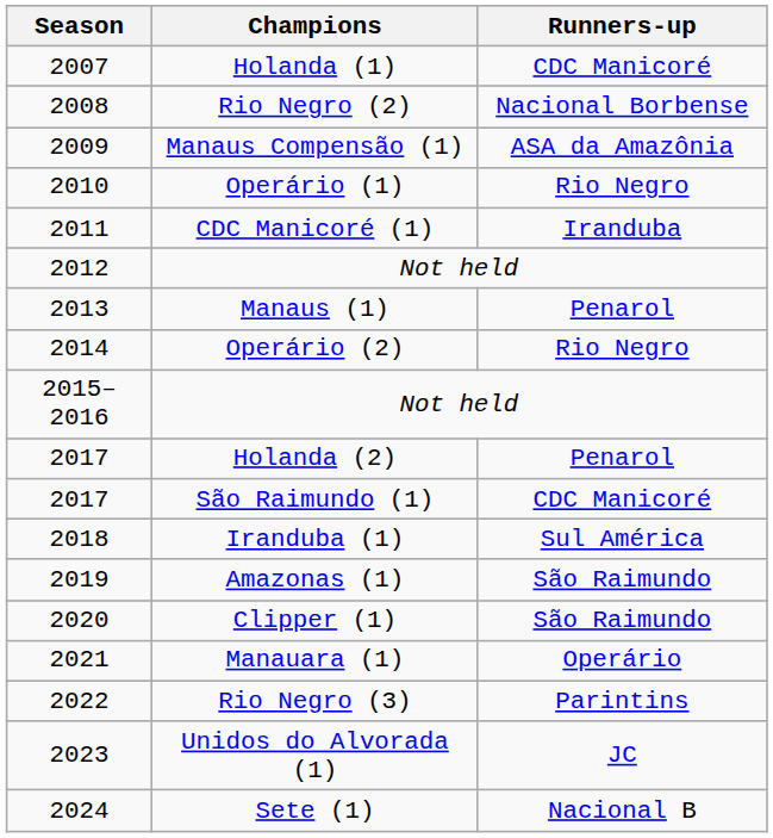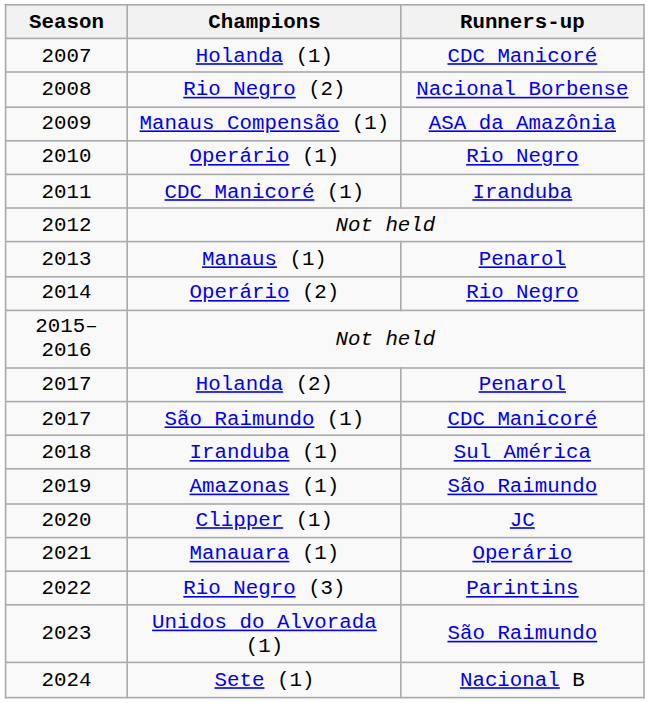Clipper (1) | Runners-up: São Raimundo -> JC
Unidos do Alvorada (1) | Runners-up: JC -> São Raimundo
